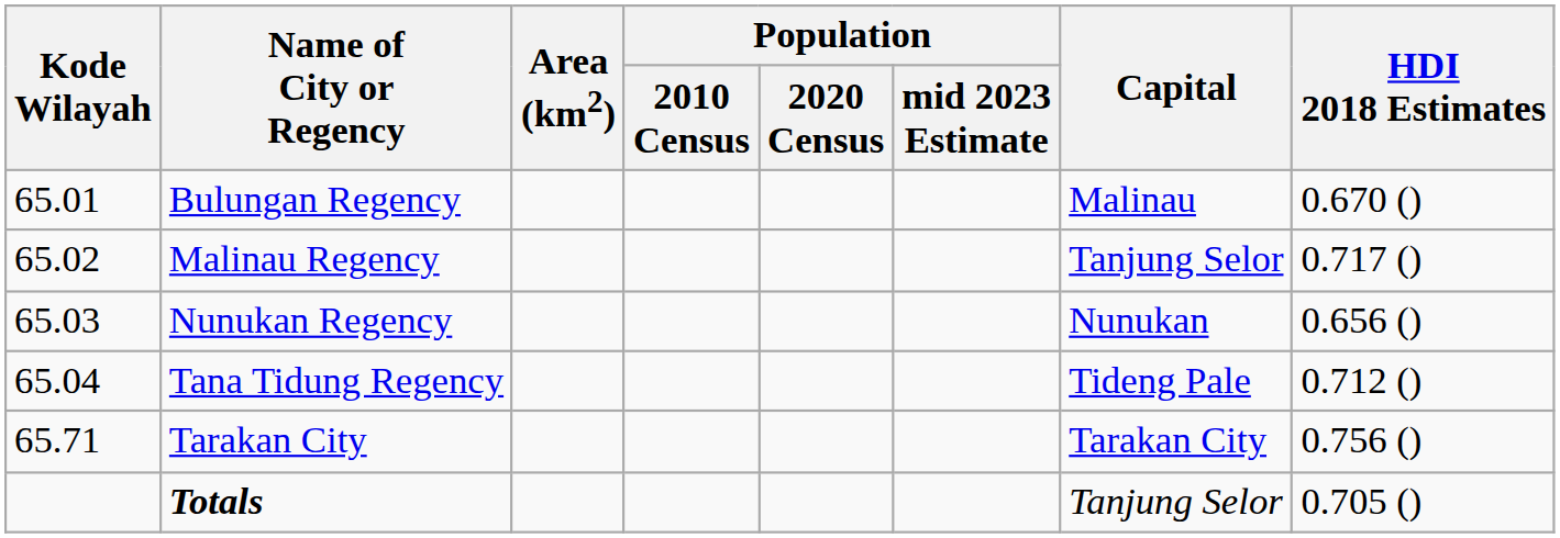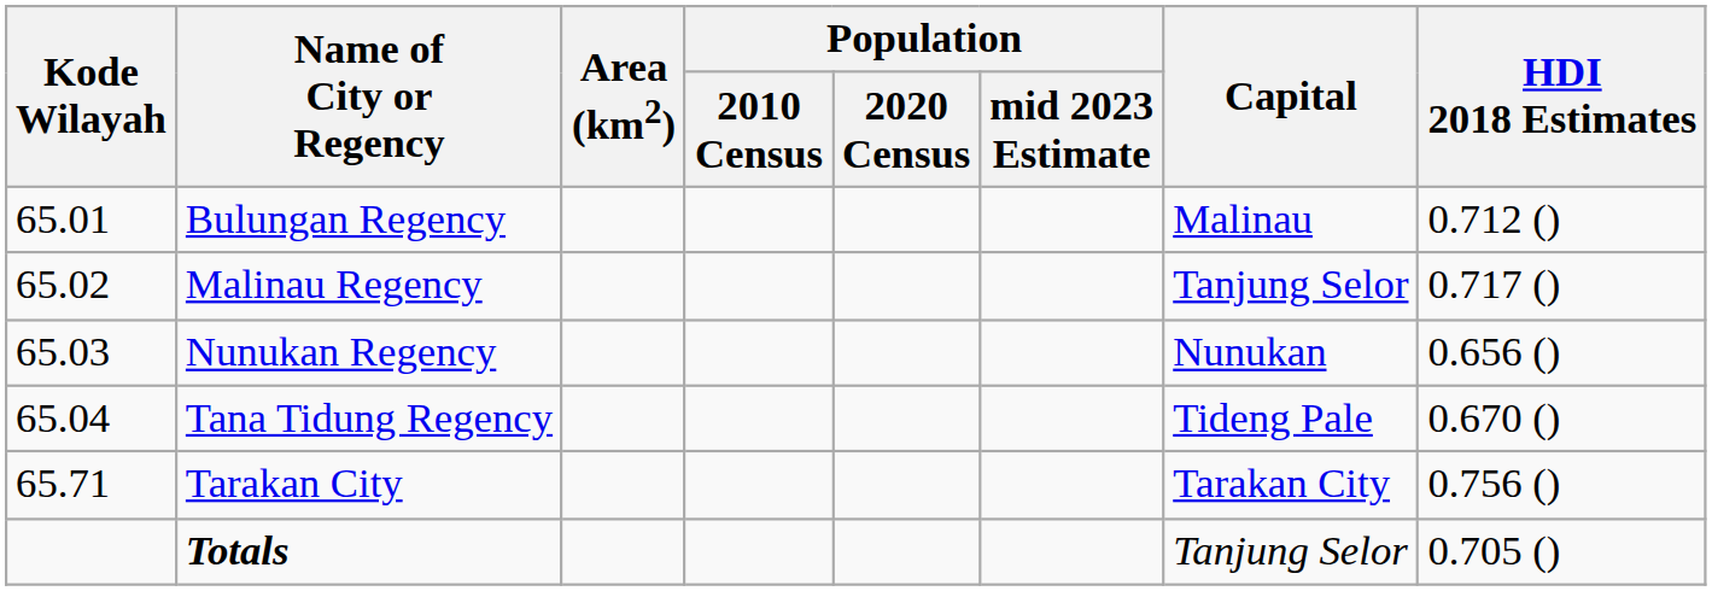Bulungan Regency | HDI 2018 Estimates: 0.670 () -> 0.712 ()
Tana Tidung Regency | HDI 2018 Estimates: 0.712 () -> 0.670 ()
